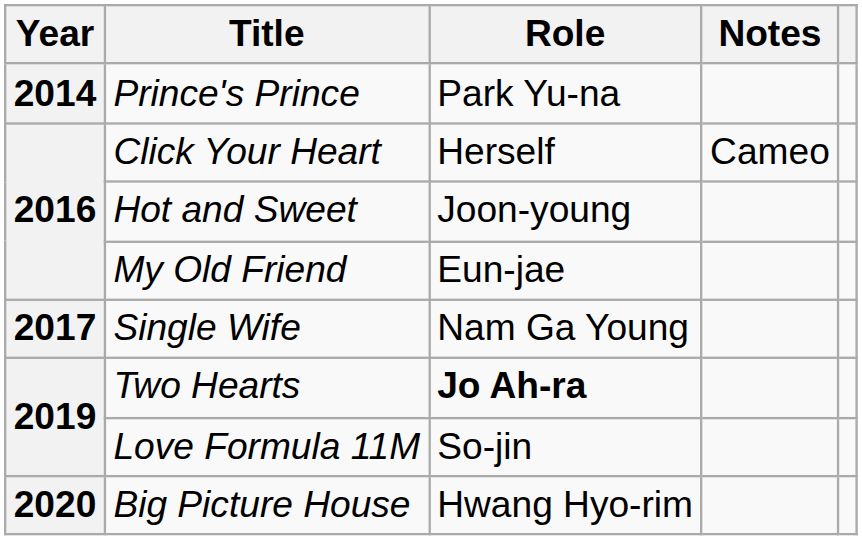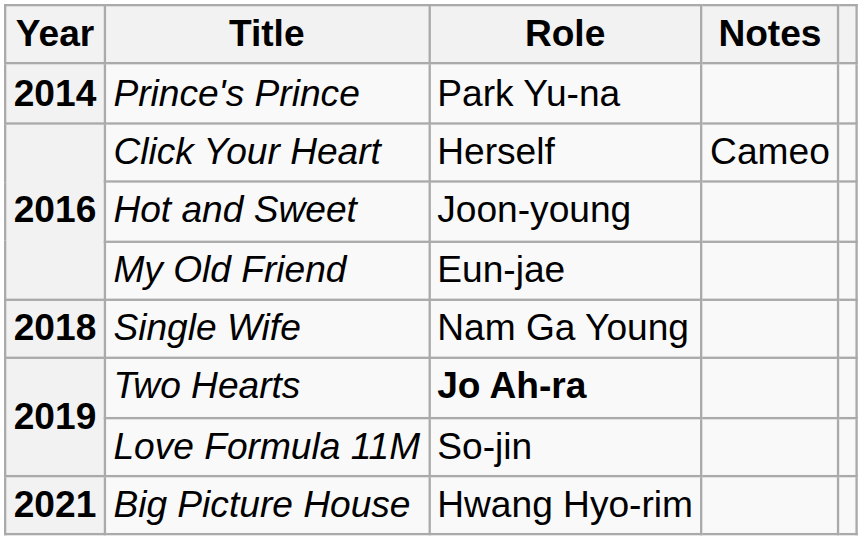Single Wife | Year: 2017 -> 2018
Big Picture House | Year: 2020 -> 2021
